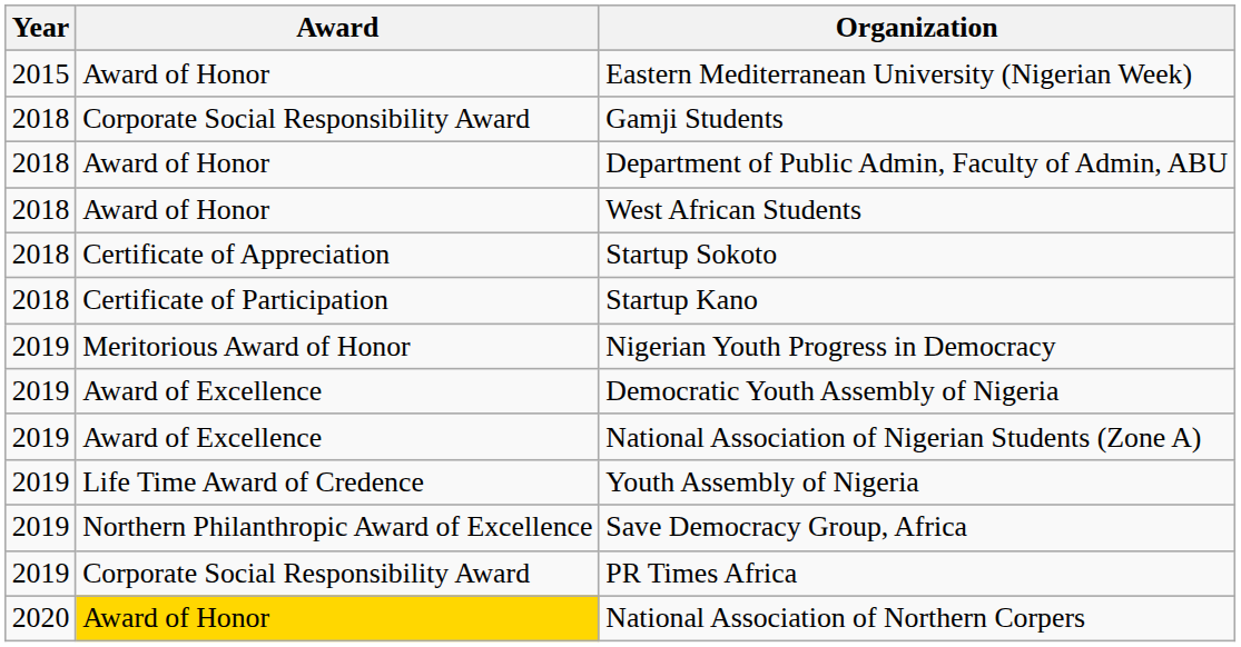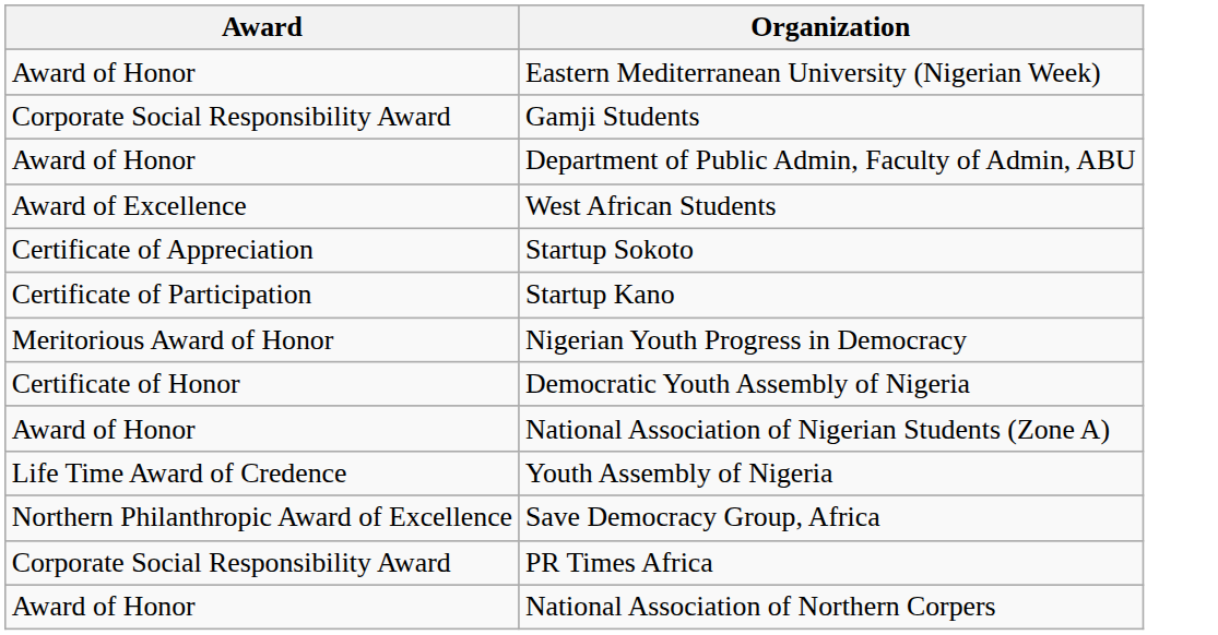- column: Year | 2015 | 2018 | 2018 | 2018 | 2018 | 2018 | 2019 | 2019 | 2019 | 2019 | 2019 | 2019 | 2020
West African Students | Award: Award of Honor -> Award of Excellence
Democratic Youth Assembly of Nigeria | Award: Award of Excellence -> Certificate of Honor
National Association of Nigerian Students (Zone A) | Award: Award of Excellence -> Award of Honor
National Association of Northern Corpers | Award: gold background -> no background
